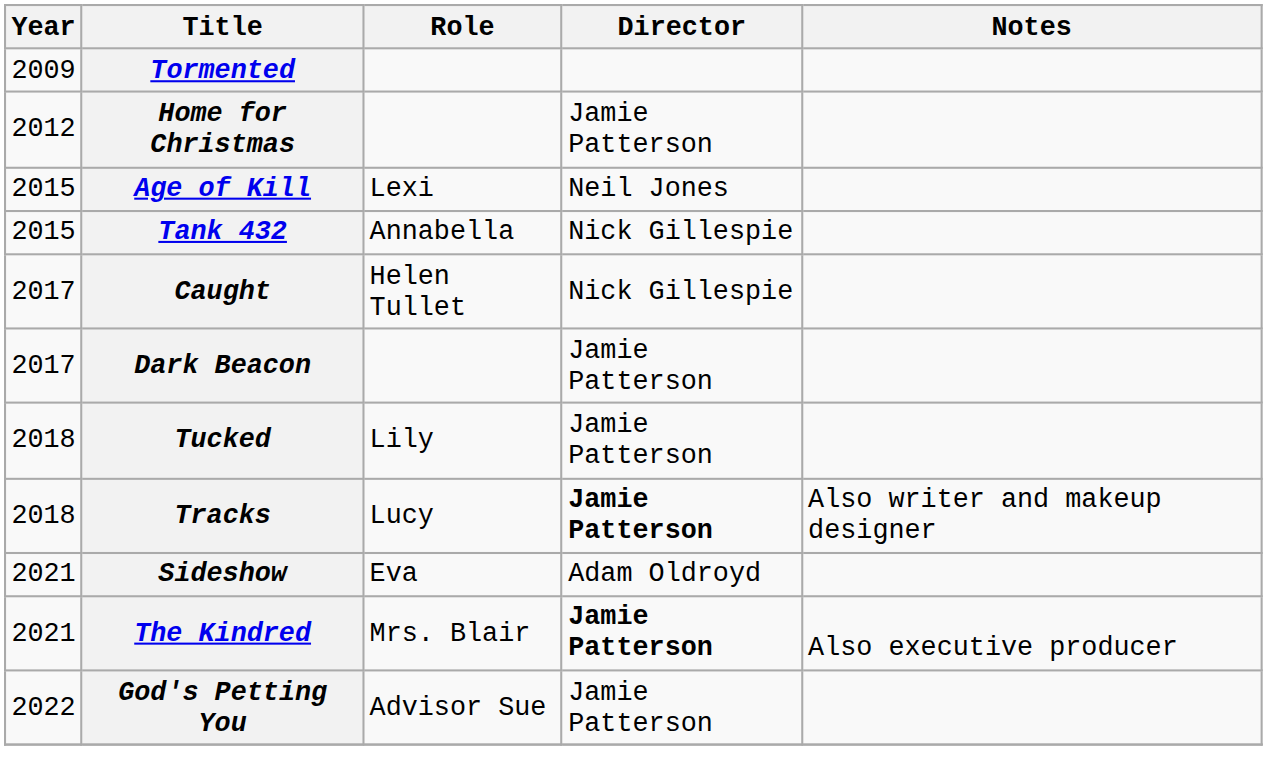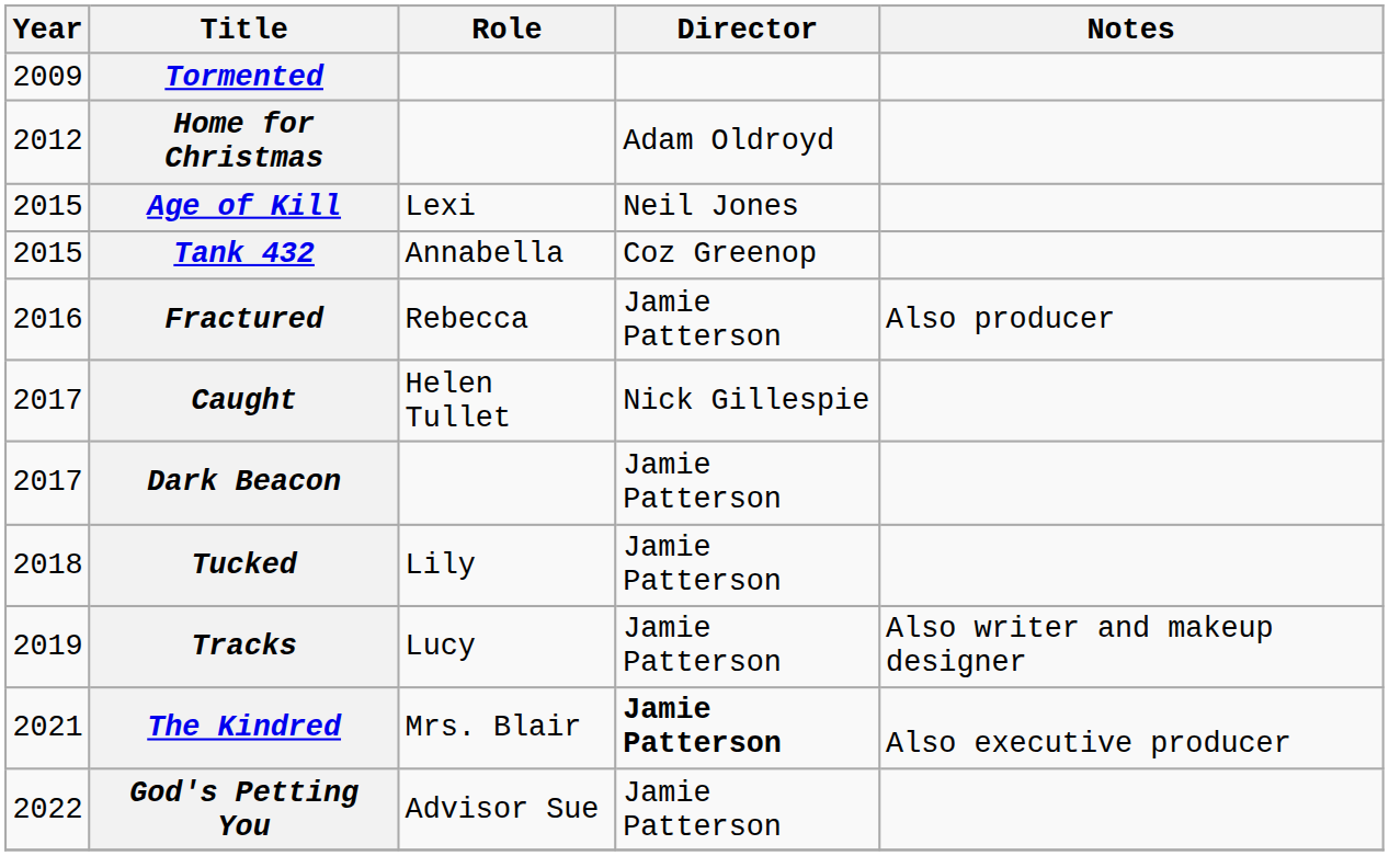Home for Christmas | Director: Jamie Patterson -> Adam Oldroyd
Tank 432 | Director: Nick Gillespie -> Coz Greenop
+ row: 2016 | Fractured | Rebecca | Jamie Patterson | Also producer
Tracks | Year: 2018 -> 2019
Tracks | Director: bold -> normal
- row: 2021 | Sideshow | Eva | Adam Oldroyd
